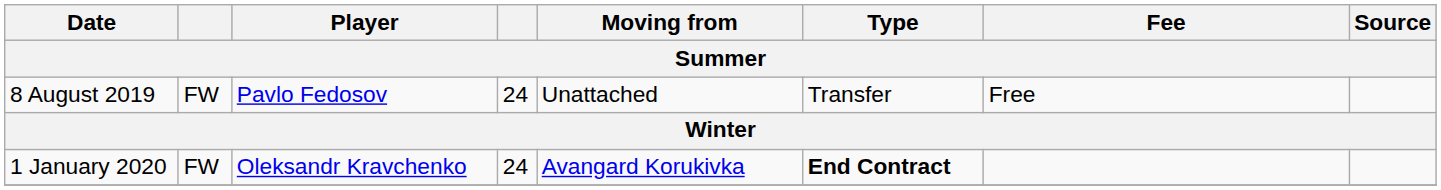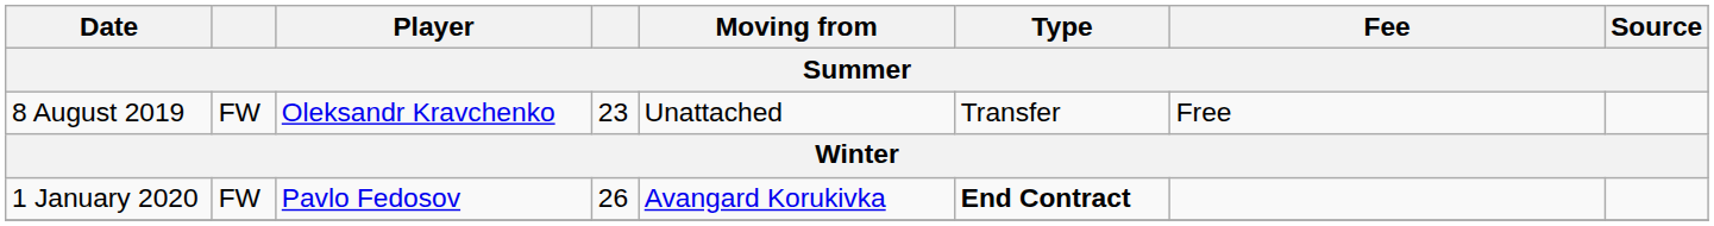8 August 2019 | Player: Pavlo Fedosov -> Oleksandr Kravchenko
8 August 2019 | column 4: 24 -> 23
1 January 2020 | Player: Oleksandr Kravchenko -> Pavlo Fedosov
1 January 2020 | column 4: 24 -> 26
